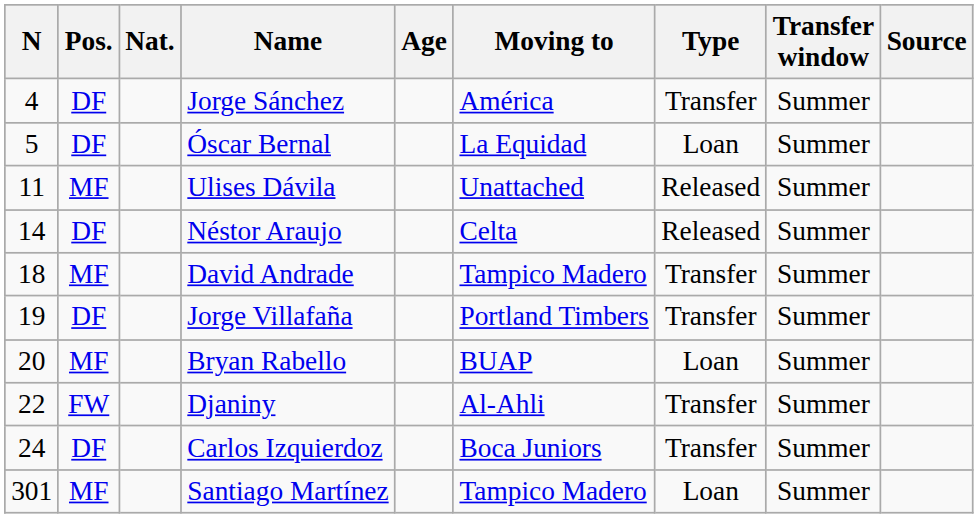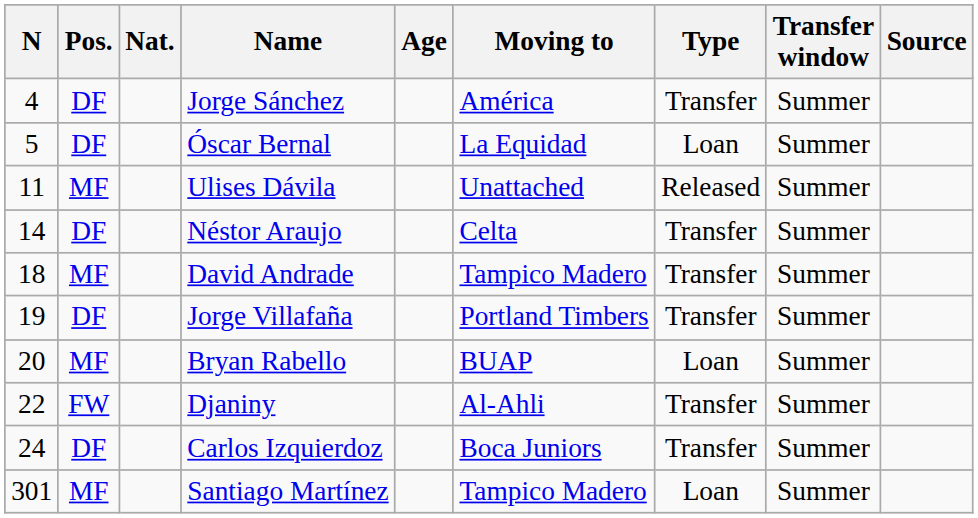Néstor Araujo | Type: Released -> Transfer
